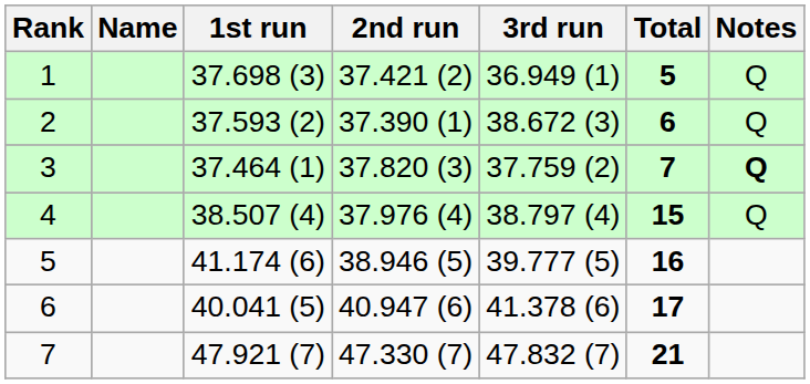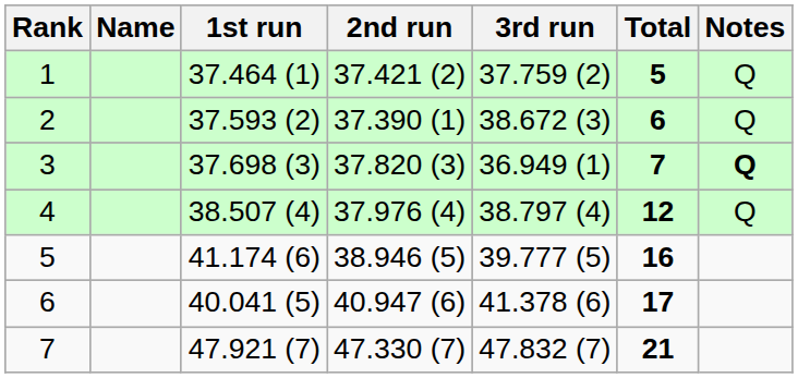1 | 1st run: 37.698 (3) -> 37.464 (1)
1 | 3rd run: 36.949 (1) -> 37.759 (2)
3 | 1st run: 37.464 (1) -> 37.698 (3)
3 | 3rd run: 37.759 (2) -> 36.949 (1)
4 | Total: 15 -> 12
